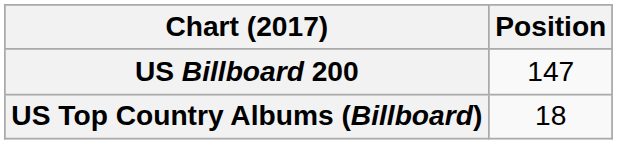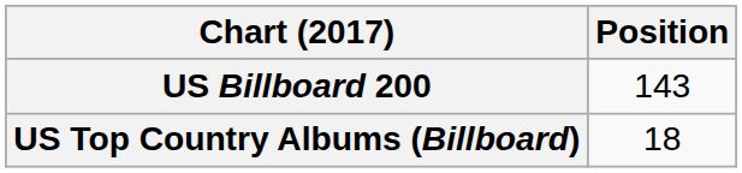US Billboard 200 | Position: 147 -> 143
